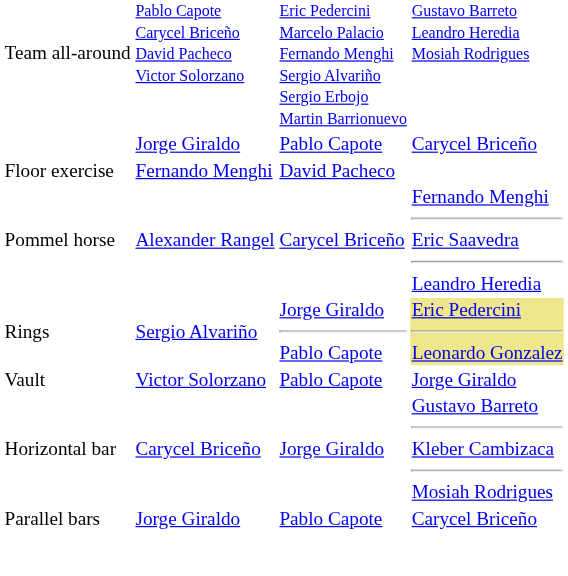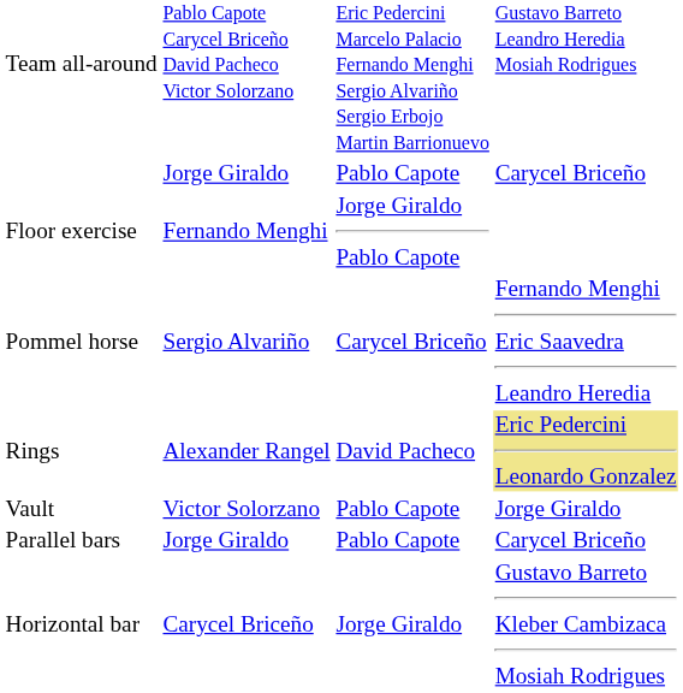Floor exercise | column 3: David Pacheco -> Jorge Giraldo Pablo Capote
Pommel horse | column 2: Alexander Rangel -> Sergio Alvariño
Rings | column 2: Sergio Alvariño -> Alexander Rangel
Rings | column 3: Jorge Giraldo Pablo Capote -> David Pacheco
rows swapped: Parallel bars <-> Horizontal bar
